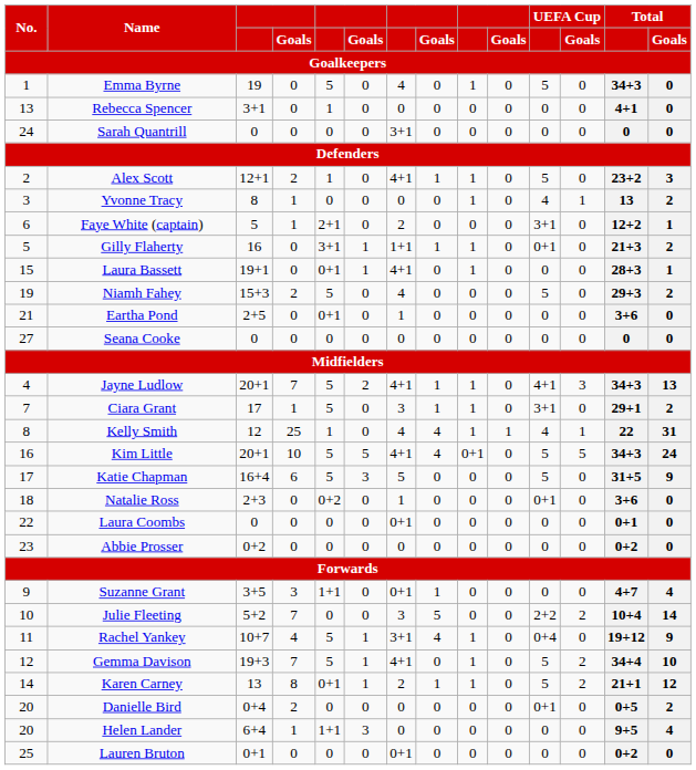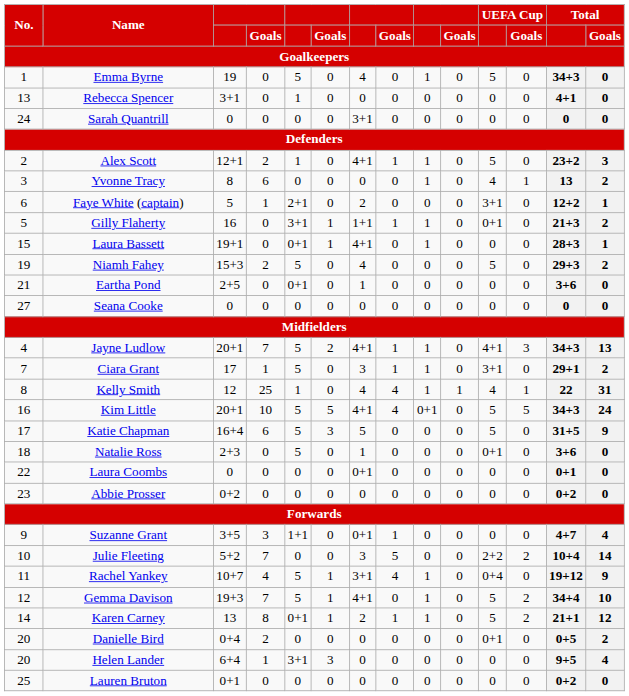Yvonne Tracy | column 4: 1 -> 6
Natalie Ross | column 5: 0+2 -> 5
Helen Lander | column 5: 1+1 -> 3+1
Lauren Bruton | column 7: 0+1 -> 0
